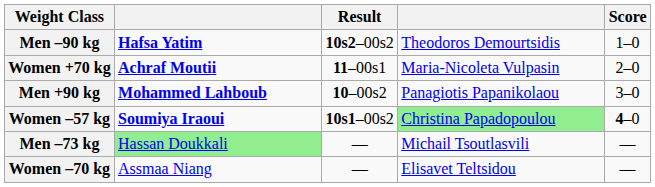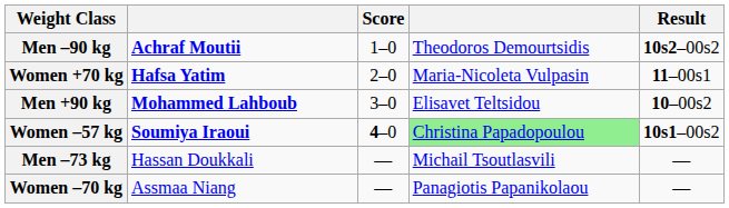columns swapped: Result <-> Score
Men –90 kg | column 2: Hafsa Yatim -> Achraf Moutii
Women +70 kg | column 2: Achraf Moutii -> Hafsa Yatim
Men +90 kg | column 4: Panagiotis Papanikolaou -> Elisavet Teltsidou
Men –73 kg | column 2: lightgreen background -> no background
Women –70 kg | column 4: Elisavet Teltsidou -> Panagiotis Papanikolaou
